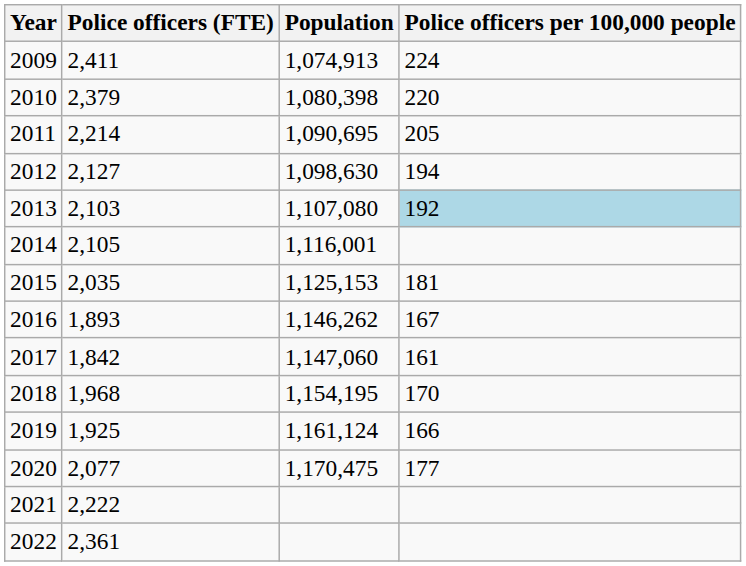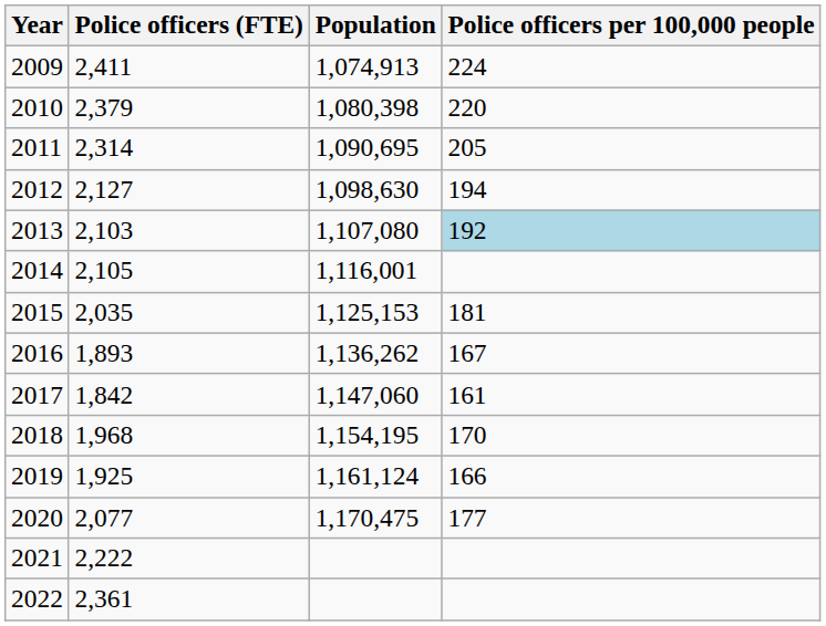2011 | Police officers (FTE): 2,214 -> 2,314
2016 | Population: 1,146,262 -> 1,136,262
